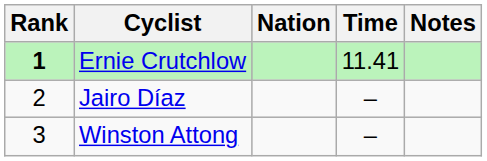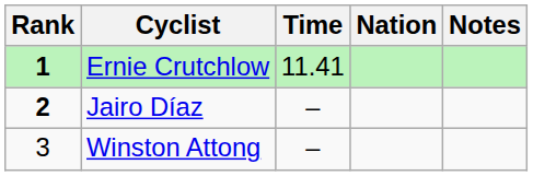columns swapped: Nation <-> Time
Jairo Díaz | Rank: normal -> bold
